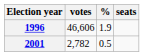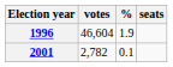1996 | votes: 46,606 -> 46,604
2001 | %: 0.5 -> 0.1
